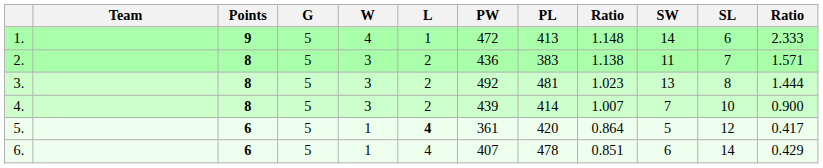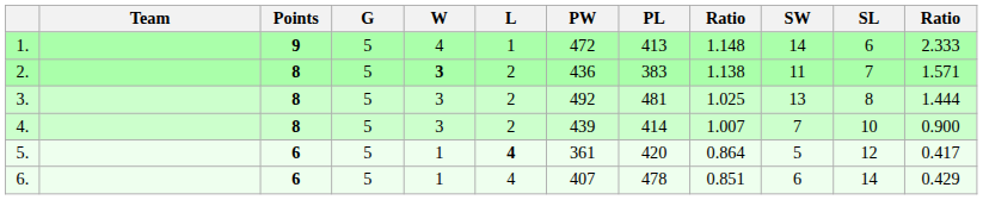2. | W: normal -> bold
3. | column 9: 1.023 -> 1.025
